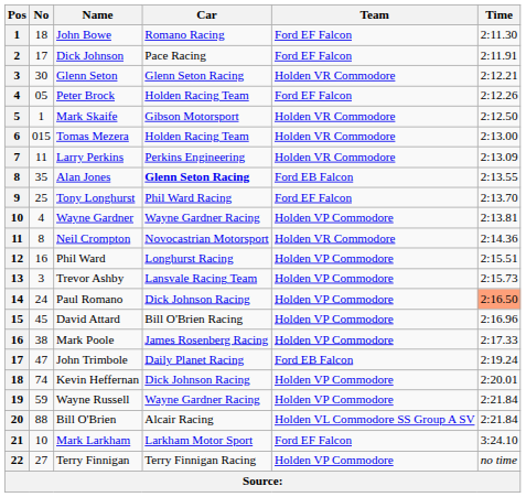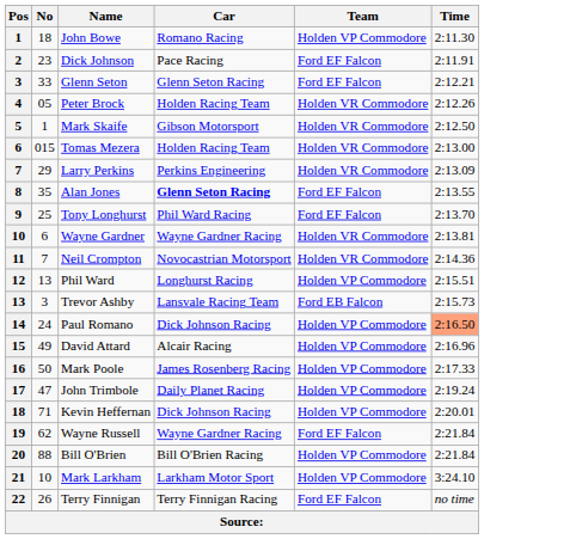John Bowe | Team: Ford EF Falcon -> Holden VP Commodore
Dick Johnson | No: 17 -> 23
Glenn Seton | No: 30 -> 33
Glenn Seton | Team: Holden VR Commodore -> Ford EF Falcon
Peter Brock | Team: Ford EF Falcon -> Holden VR Commodore
Larry Perkins | No: 11 -> 29
Alan Jones | Team: Ford EB Falcon -> Ford EF Falcon
Wayne Gardner | No: 4 -> 6
Wayne Gardner | Team: Holden VP Commodore -> Holden VR Commodore
Neil Crompton | No: 8 -> 7
Phil Ward | No: 16 -> 13
Trevor Ashby | Team: Holden VP Commodore -> Ford EB Falcon
David Attard | No: 45 -> 49
David Attard | Car: Bill O'Brien Racing -> Alcair Racing
Mark Poole | No: 38 -> 50
John Trimbole | Team: Ford EB Falcon -> Holden VP Commodore
Kevin Heffernan | No: 74 -> 71
Wayne Russell | No: 59 -> 62
Wayne Russell | Team: Holden VP Commodore -> Ford EF Falcon
Bill O'Brien | Car: Alcair Racing -> Bill O'Brien Racing
Bill O'Brien | Team: Holden VL Commodore SS Group A SV -> Holden VP Commodore
Mark Larkham | Team: Ford EF Falcon -> Holden VP Commodore
Terry Finnigan | No: 27 -> 26
Terry Finnigan | Team: Holden VP Commodore -> Ford EF Falcon
